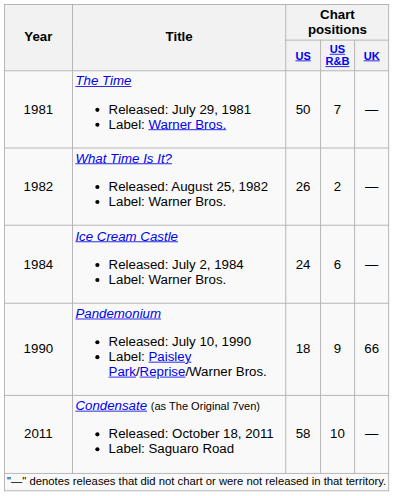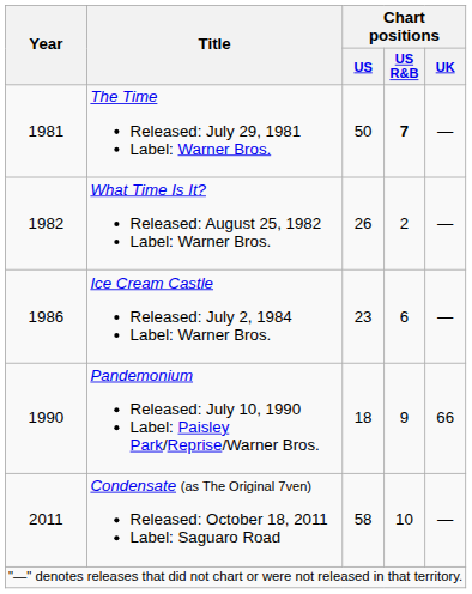The Time Released: July 29, 1981 Label: Warner Bros. | Chart positions / US R&B: normal -> bold
Ice Cream Castle Released: July 2, 1984 Label: Warner Bros. | Year: 1984 -> 1986
Ice Cream Castle Released: July 2, 1984 Label: Warner Bros. | Chart positions / US: 24 -> 23
